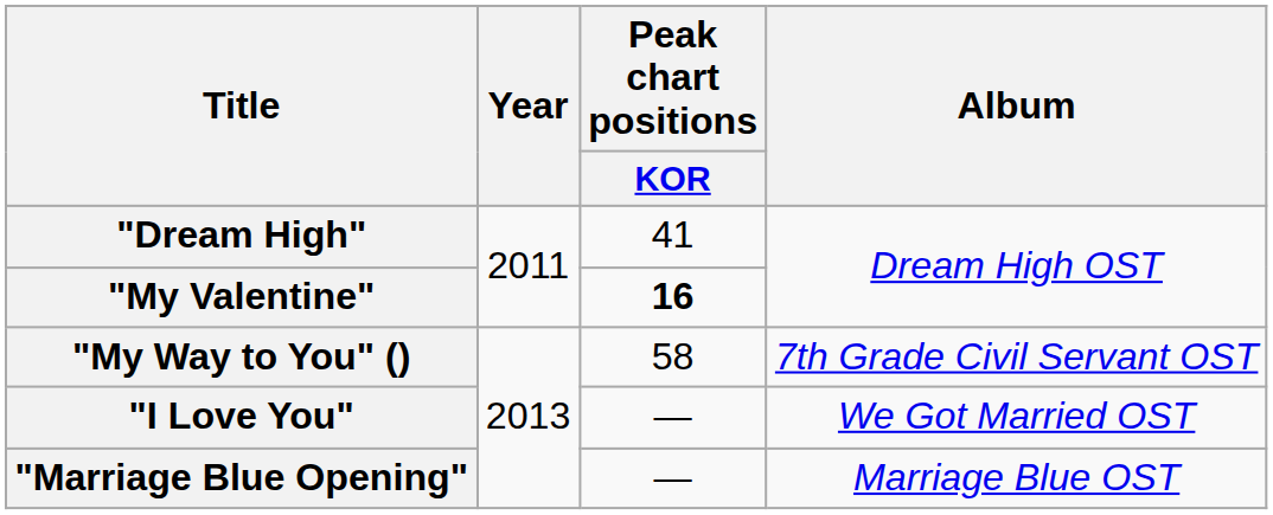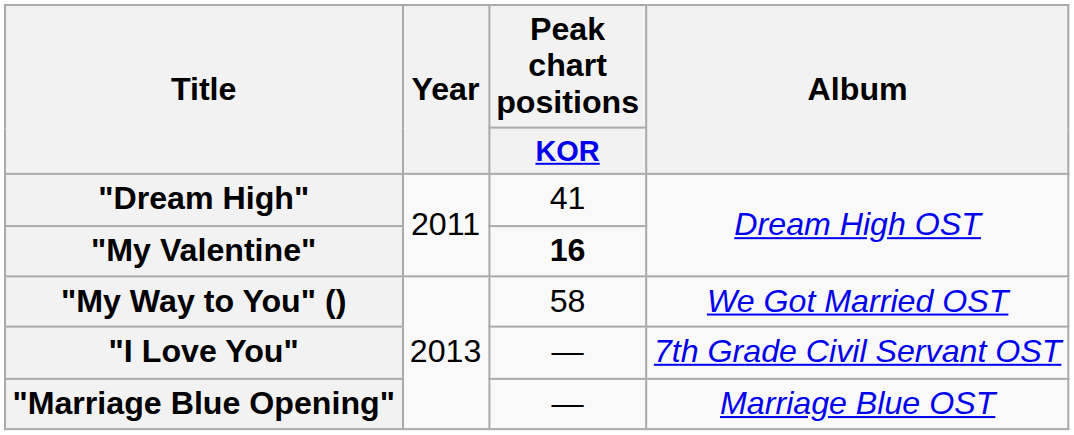"My Way to You" () | Album: 7th Grade Civil Servant OST -> We Got Married OST
"I Love You" | Album: We Got Married OST -> 7th Grade Civil Servant OST
